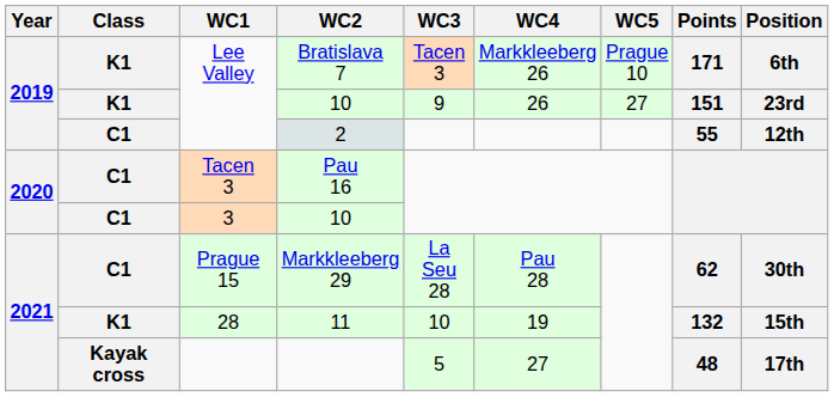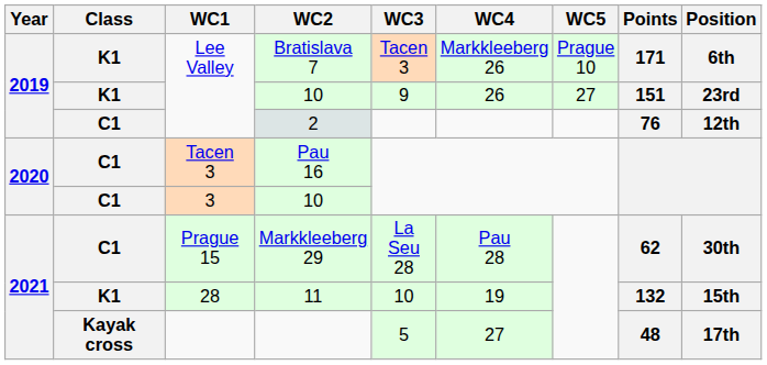2 | Points: 55 -> 76
